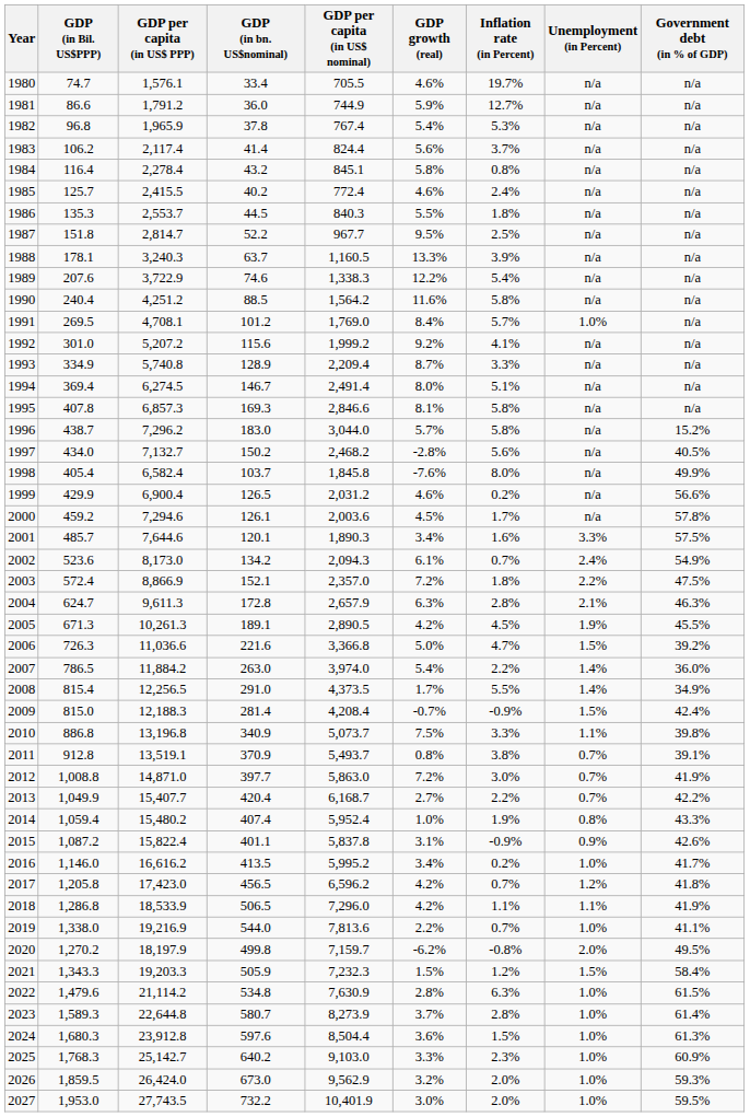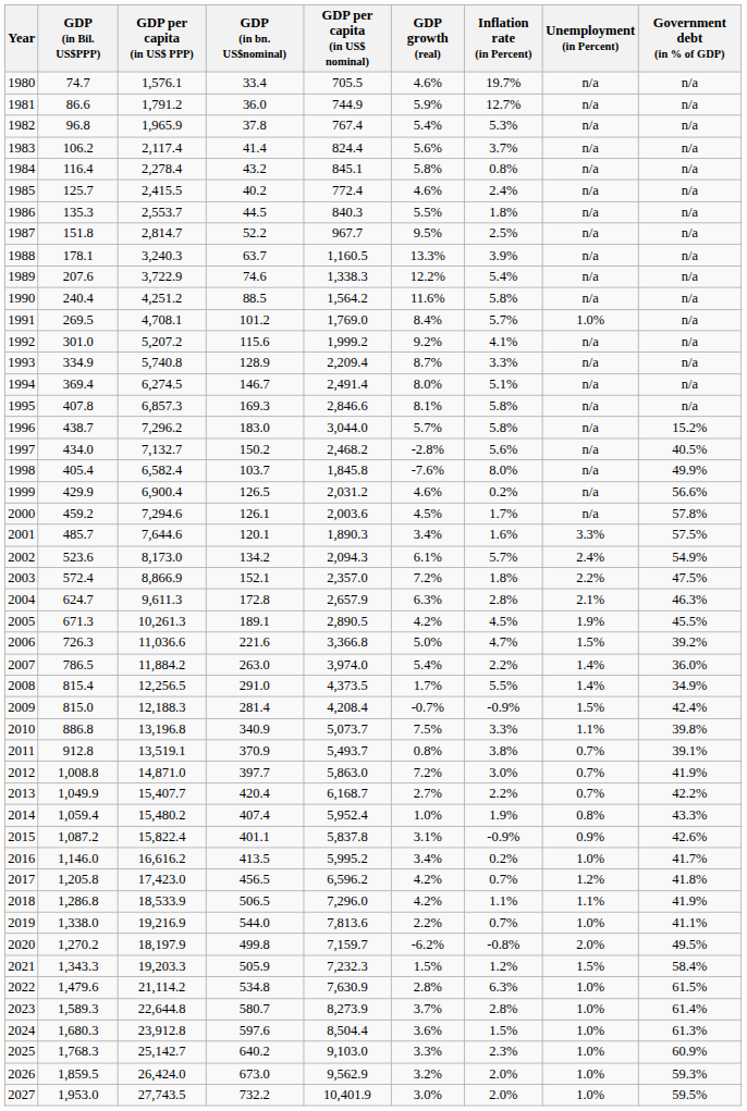2002 | Inflation rate (in Percent): 0.7% -> 5.7%
